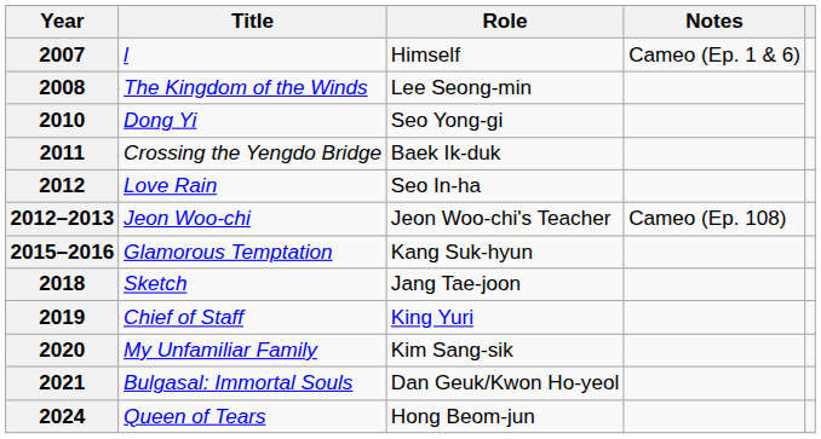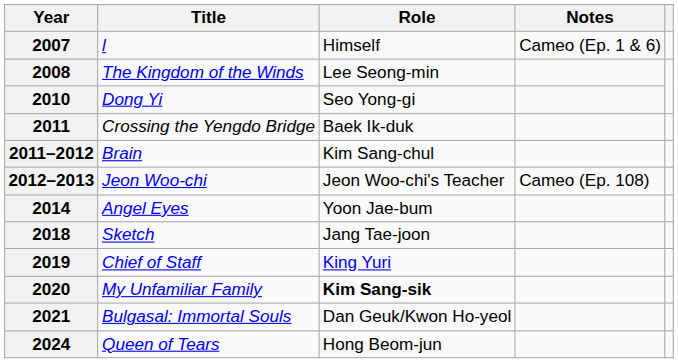+ row: 2011–2012 | Brain | Kim Sang-chul
- row: 2012 | Love Rain | Seo In-ha
+ row: 2014 | Angel Eyes | Yoon Jae-bum
- row: 2015–2016 | Glamorous Temptation | Kang Suk-hyun
2020 | Role: normal -> bold
